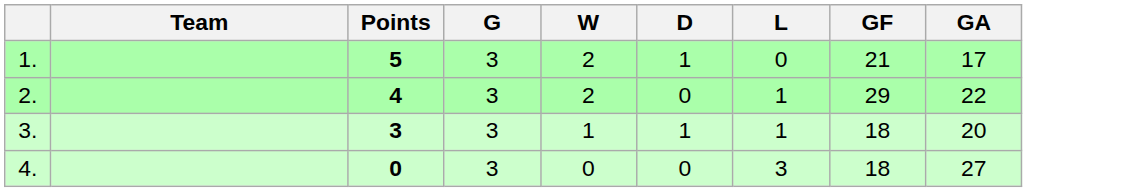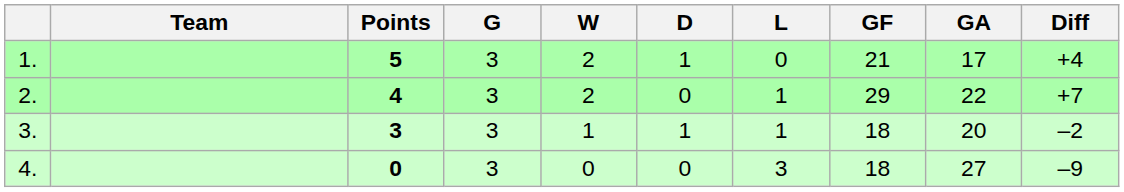+ column: Diff | +4 | +7 | –2 | –9
